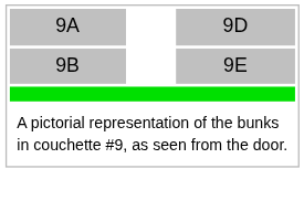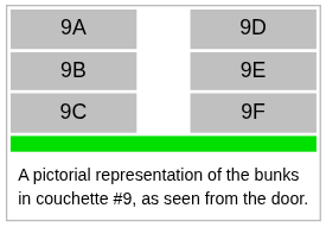+ row: 9C | 9F
